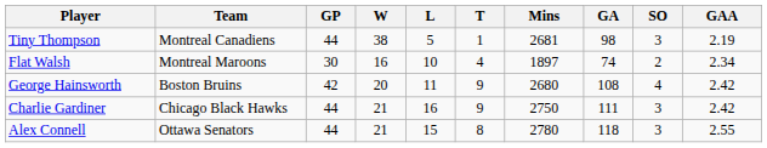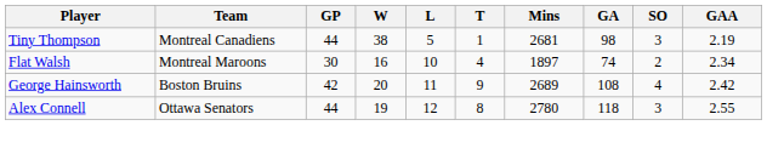George Hainsworth | Mins: 2680 -> 2689
- row: Charlie Gardiner | Chicago Black Hawks | 44 | 21 | 16 | 9 | 2750 | 111 | 3 | 2.42
Alex Connell | W: 21 -> 19
Alex Connell | L: 15 -> 12
